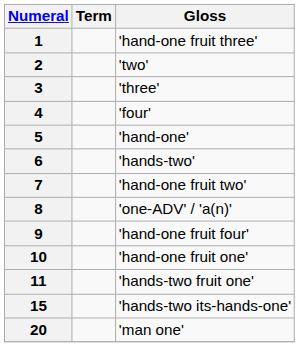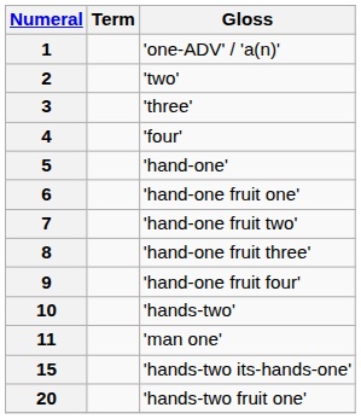1 | Gloss: 'hand-one fruit three' -> 'one-ADV' / 'a(n)'
6 | Gloss: 'hands-two' -> 'hand-one fruit one'
8 | Gloss: 'one-ADV' / 'a(n)' -> 'hand-one fruit three'
10 | Gloss: 'hand-one fruit one' -> 'hands-two'
11 | Gloss: 'hands-two fruit one' -> 'man one'
20 | Gloss: 'man one' -> 'hands-two fruit one'
